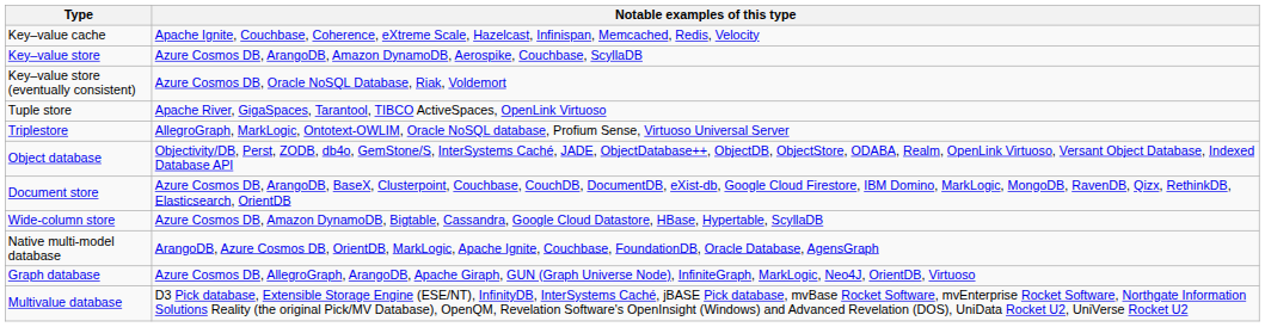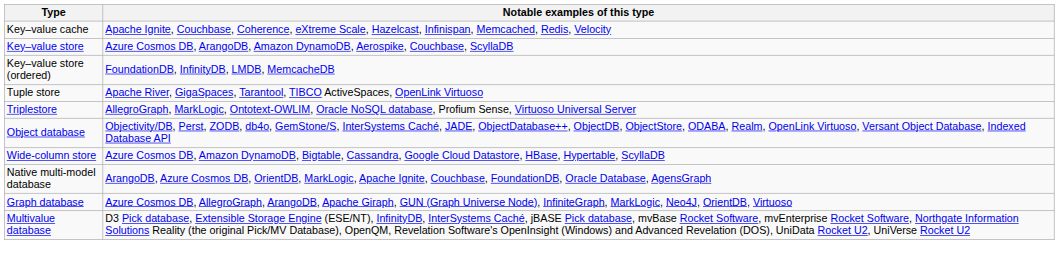- row: Key–value store (eventually consistent) | Azure Cosmos DB, Oracle NoSQL Database, Riak, Voldemort
+ row: Key–value store (ordered) | FoundationDB, InfinityDB, LMDB, MemcacheDB
- row: Document store | Azure Cosmos DB, ArangoDB, BaseX, Clusterpoint, Couchbase, CouchDB, DocumentDB, eXist-db, Google Cloud Firestore, IBM Domino, MarkLogic, MongoDB, RavenDB, Qizx, RethinkDB, Elasticsearch, OrientDB
